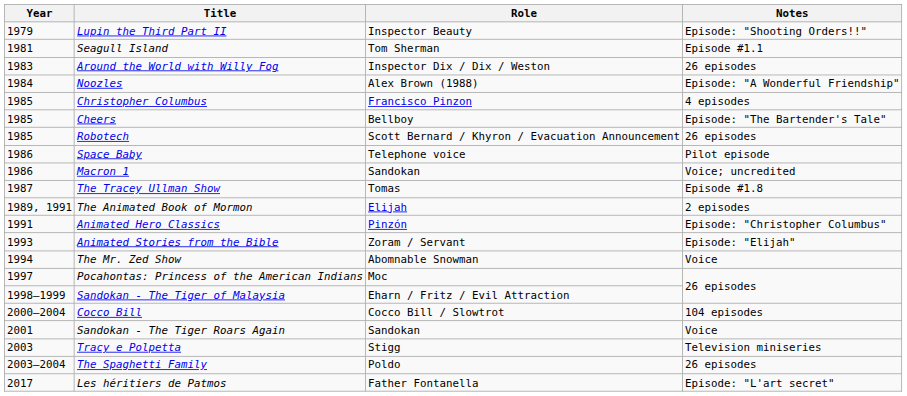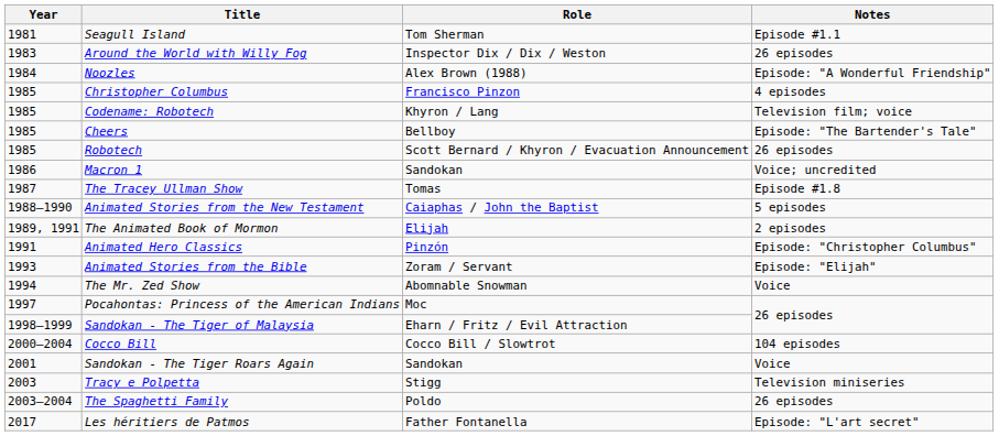- row: 1979 | Lupin the Third Part II | Inspector Beauty | Episode: "Shooting Orders!!"
+ row: 1985 | Codename: Robotech | Khyron / Lang | Television film; voice
- row: 1986 | Space Baby | Telephone voice | Pilot episode
+ row: 1988–1990 | Animated Stories from the New Testament | Caiaphas / John the Baptist | 5 episodes
